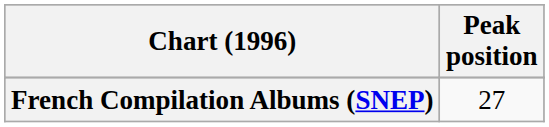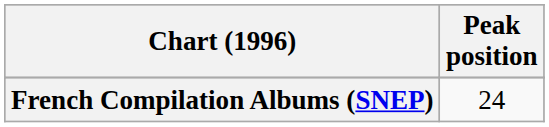French Compilation Albums (SNEP) | Peak position: 27 -> 24
